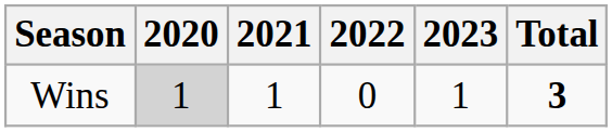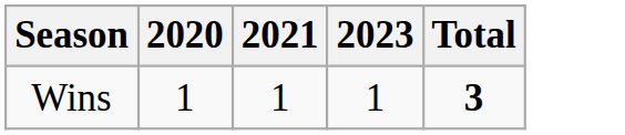- column: 2022 | 0
Wins | 2020: lightgrey background -> no background
